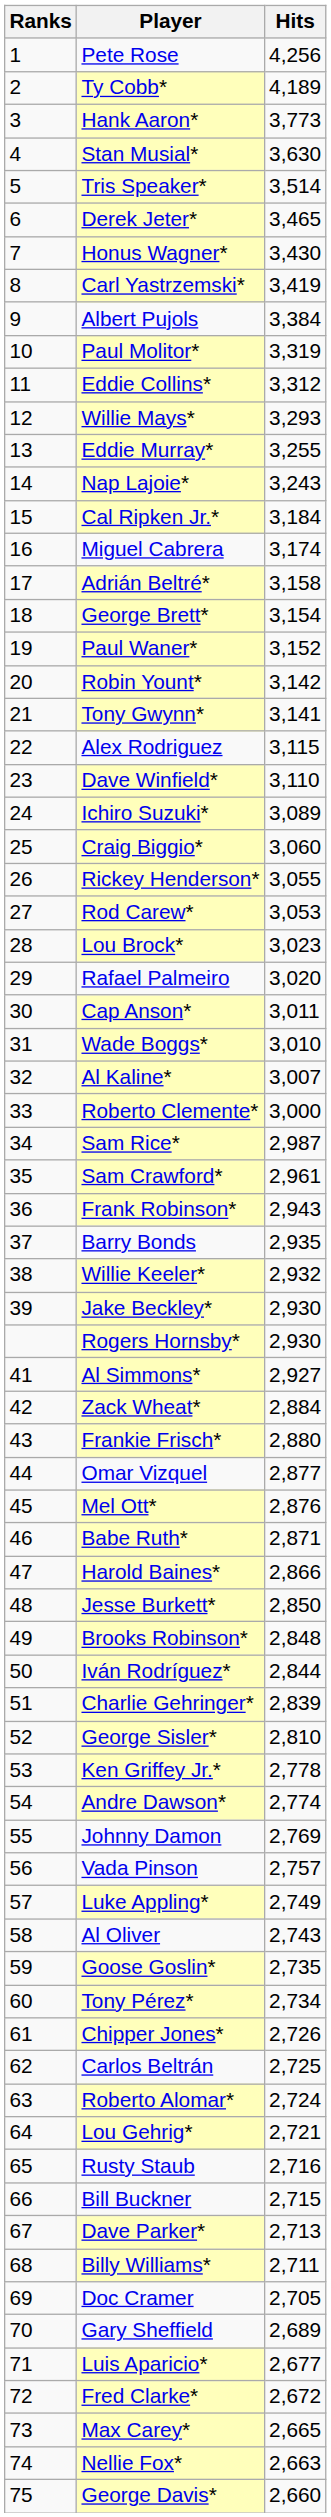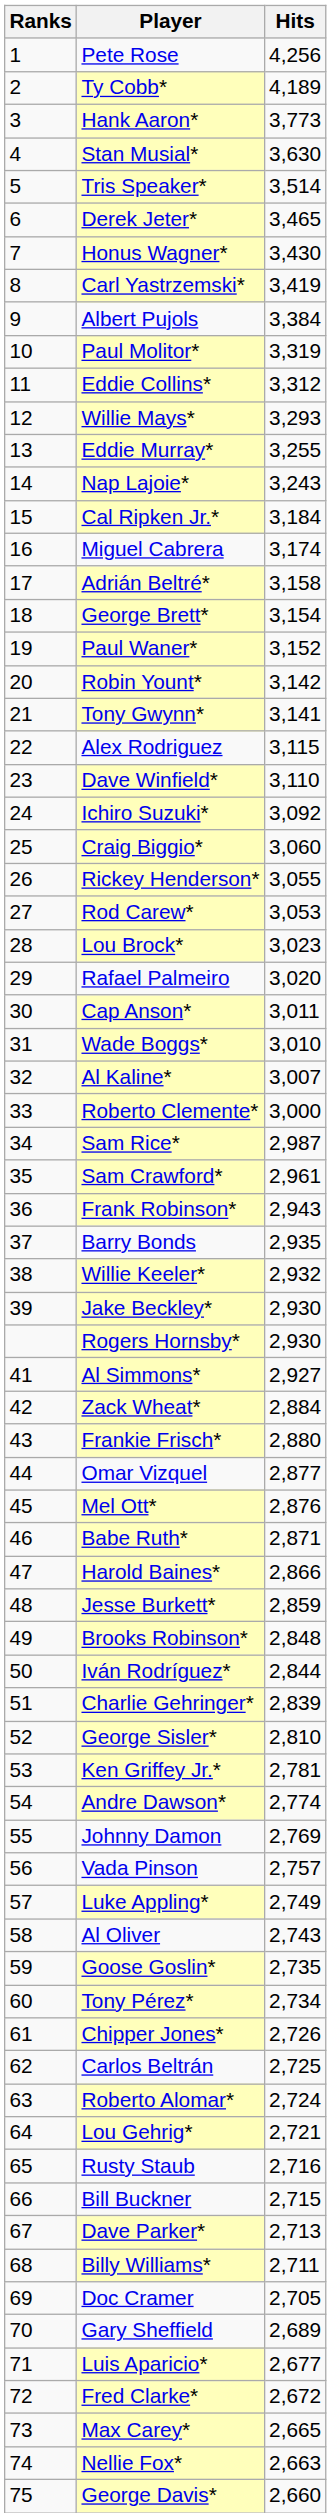Ichiro Suzuki* | Hits: 3,089 -> 3,092
Jesse Burkett* | Hits: 2,850 -> 2,859
Ken Griffey Jr.* | Hits: 2,778 -> 2,781
